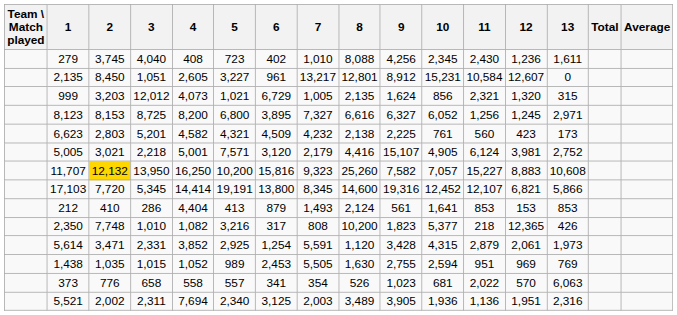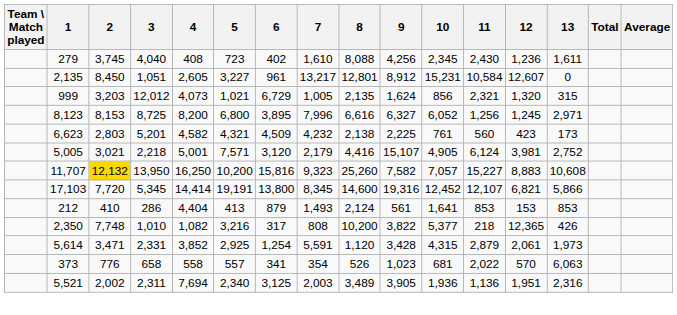279 | 7: 1,010 -> 1,610
8,123 | 7: 7,327 -> 7,996
2,350 | 9: 1,823 -> 3,822
- row: 1,438 | 1,035 | 1,015 | 1,052 | 989 | 2,453 | 5,505 | 1,630 | 2,755 | 2,594 | 951 | 969 | 769
